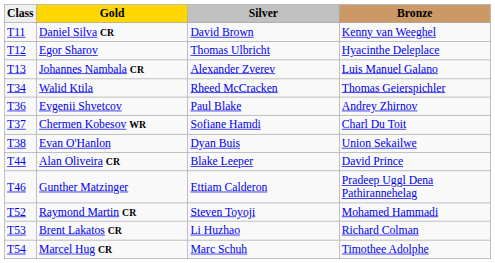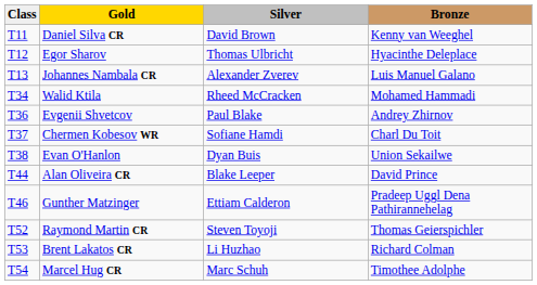Walid Ktila | Bronze: Thomas Geierspichler -> Mohamed Hammadi
Raymond Martin CR | Bronze: Mohamed Hammadi -> Thomas Geierspichler
